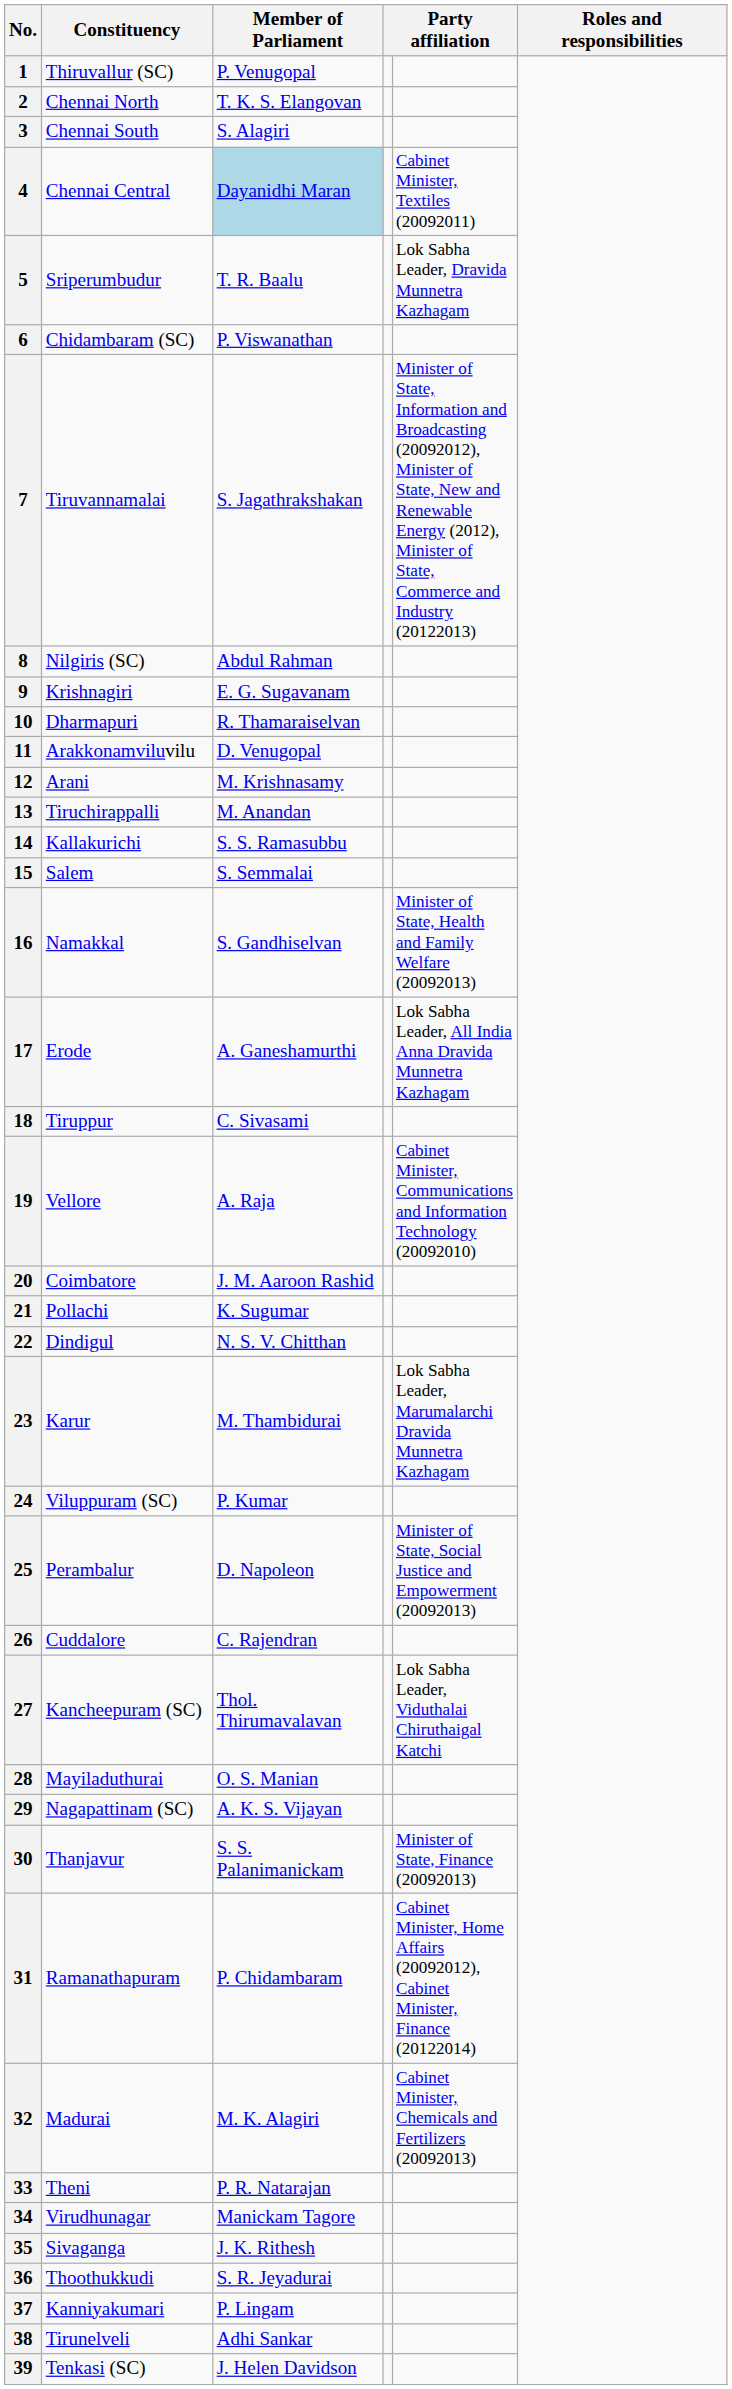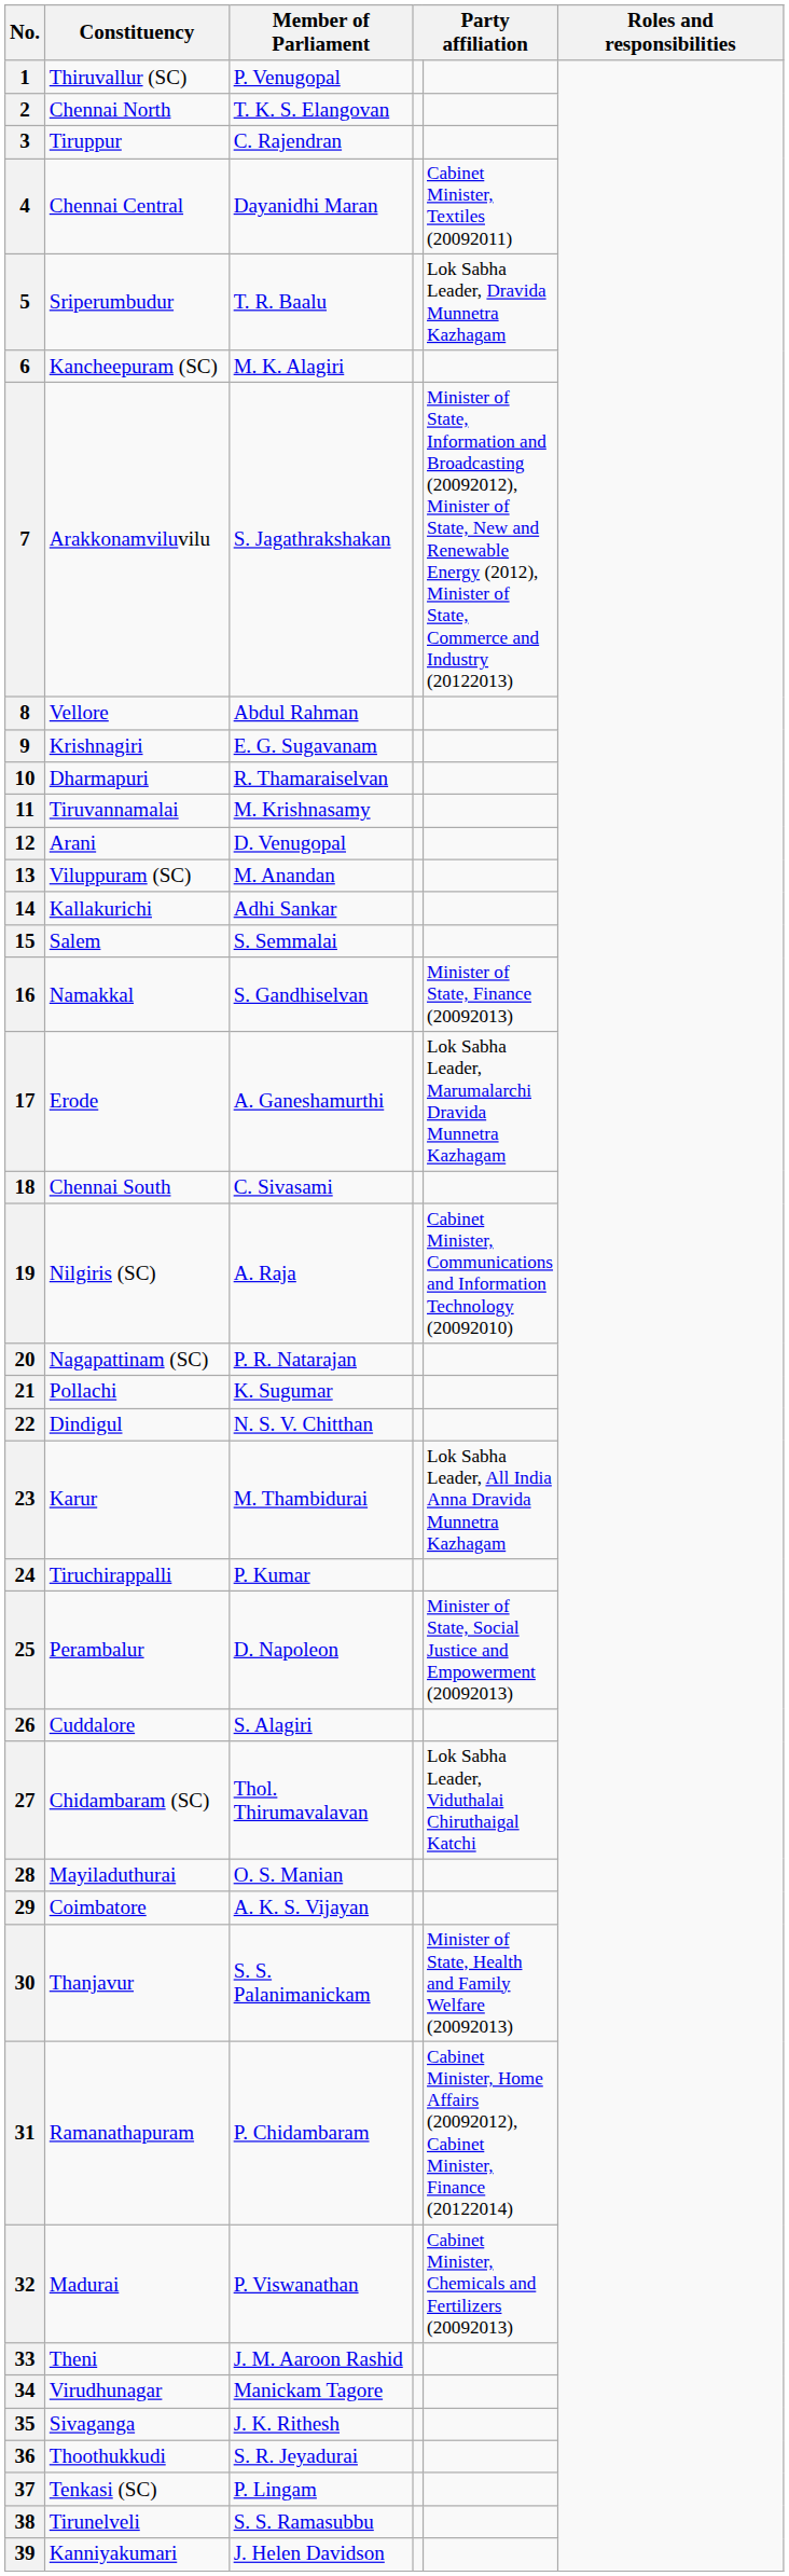3 | Constituency: Chennai South -> Tiruppur
3 | Member of Parliament: S. Alagiri -> C. Rajendran
4 | Member of Parliament: lightblue background -> no background
6 | Constituency: Chidambaram (SC) -> Kancheepuram (SC)
6 | Member of Parliament: P. Viswanathan -> M. K. Alagiri
7 | Constituency: Tiruvannamalai -> Arakkonamviluvilu
8 | Constituency: Nilgiris (SC) -> Vellore
11 | Constituency: Arakkonamviluvilu -> Tiruvannamalai
11 | Member of Parliament: D. Venugopal -> M. Krishnasamy
12 | Member of Parliament: M. Krishnasamy -> D. Venugopal
13 | Constituency: Tiruchirappalli -> Viluppuram (SC)
14 | Member of Parliament: S. S. Ramasubbu -> Adhi Sankar
16 | column 5: Minister of State, Health and Family Welfare (20092013) -> Minister of State, Finance (20092013)
17 | column 5: Lok Sabha Leader, All India Anna Dravida Munnetra Kazhagam -> Lok Sabha Leader, Marumalarchi Dravida Munnetra Kazhagam
18 | Constituency: Tiruppur -> Chennai South
19 | Constituency: Vellore -> Nilgiris (SC)
20 | Constituency: Coimbatore -> Nagapattinam (SC)
20 | Member of Parliament: J. M. Aaroon Rashid -> P. R. Natarajan
23 | column 5: Lok Sabha Leader, Marumalarchi Dravida Munnetra Kazhagam -> Lok Sabha Leader, All India Anna Dravida Munnetra Kazhagam
24 | Constituency: Viluppuram (SC) -> Tiruchirappalli
26 | Member of Parliament: C. Rajendran -> S. Alagiri
27 | Constituency: Kancheepuram (SC) -> Chidambaram (SC)
29 | Constituency: Nagapattinam (SC) -> Coimbatore
30 | column 5: Minister of State, Finance (20092013) -> Minister of State, Health and Family Welfare (20092013)
32 | Member of Parliament: M. K. Alagiri -> P. Viswanathan
33 | Member of Parliament: P. R. Natarajan -> J. M. Aaroon Rashid
37 | Constituency: Kanniyakumari -> Tenkasi (SC)
38 | Member of Parliament: Adhi Sankar -> S. S. Ramasubbu
39 | Constituency: Tenkasi (SC) -> Kanniyakumari
